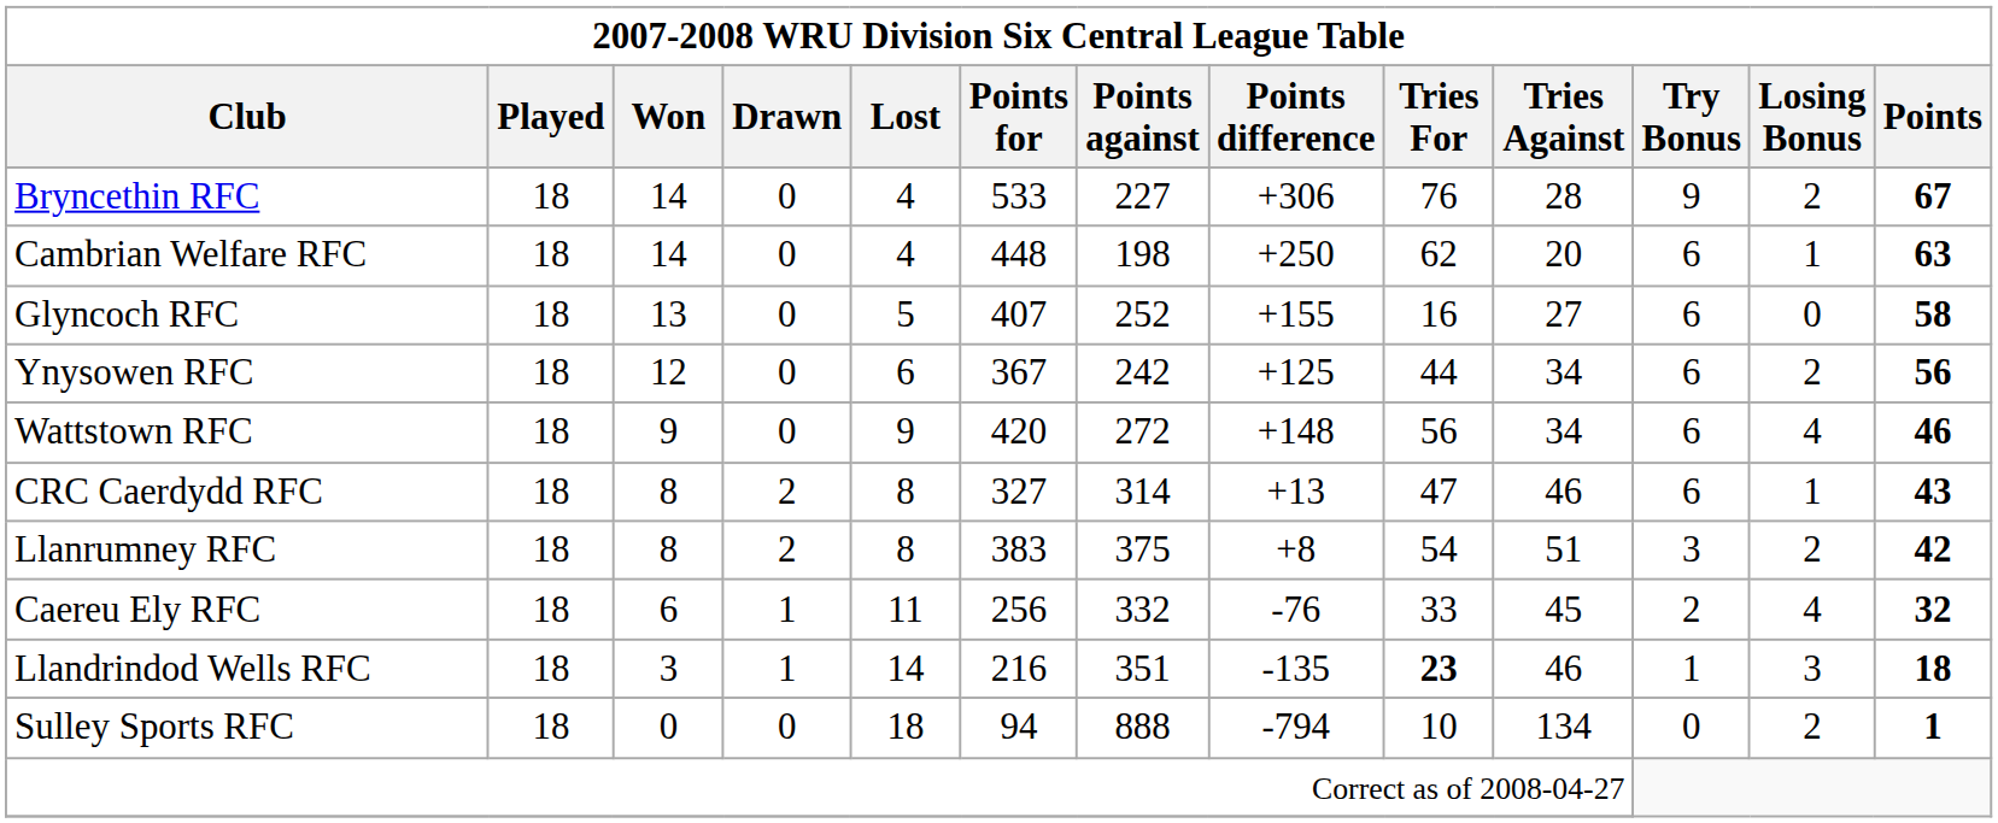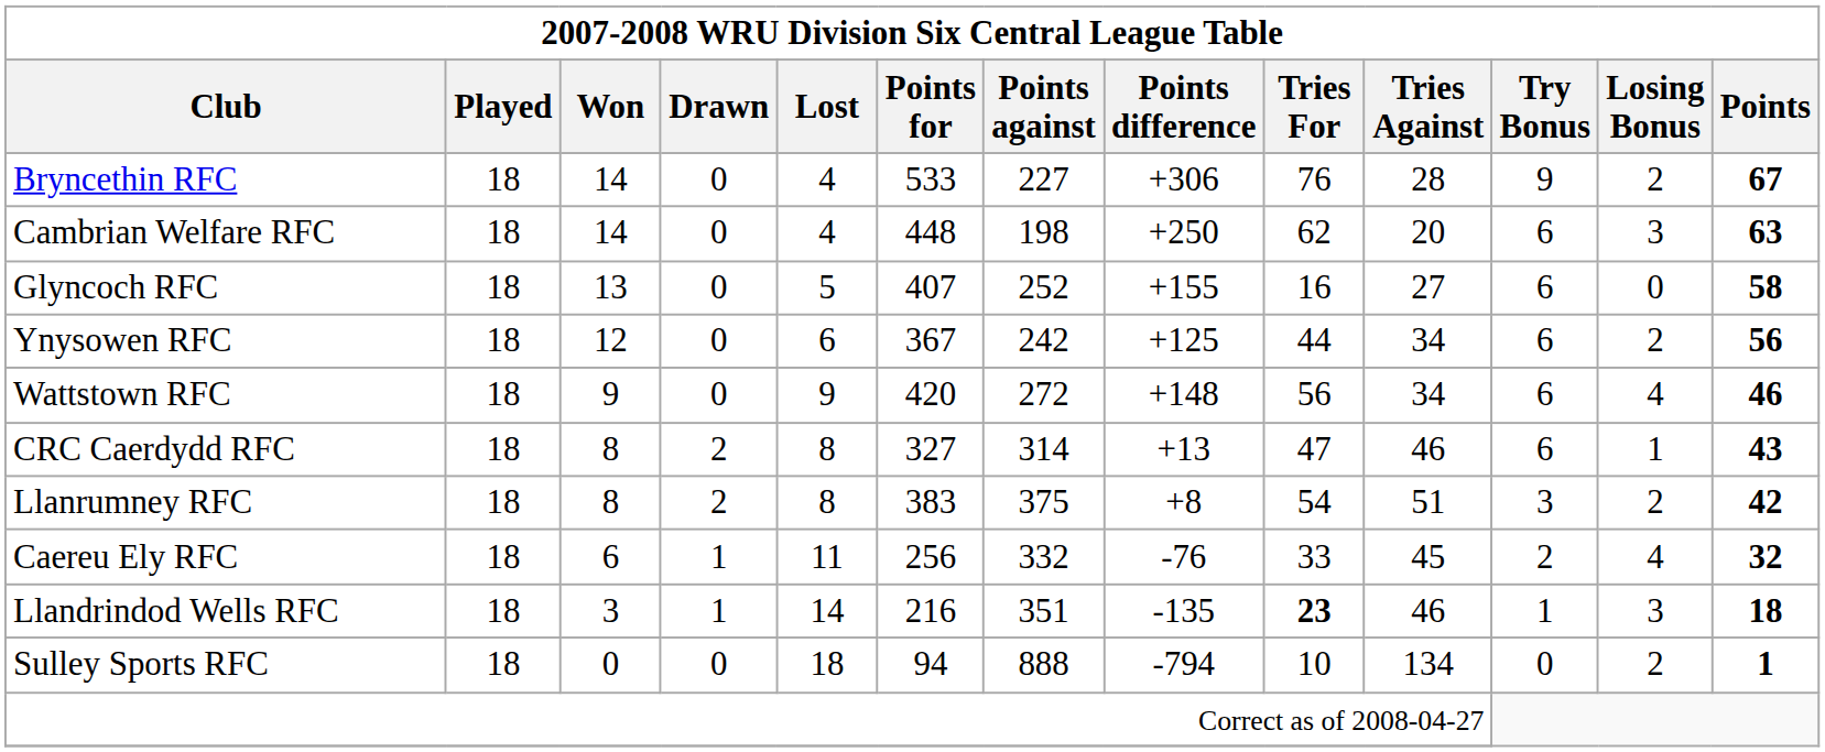Cambrian Welfare RFC | Losing Bonus: 1 -> 3
